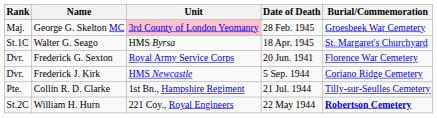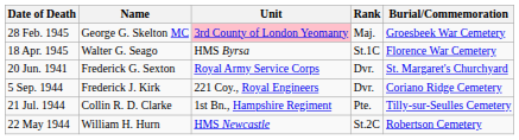columns swapped: Rank <-> Date of Death
Walter G. Seago | Burial/Commemoration: St. Margaret's Churchyard -> Florence War Cemetery
Frederick G. Sexton | Burial/Commemoration: Florence War Cemetery -> St. Margaret's Churchyard
Frederick J. Kirk | Unit: HMS Newcastle -> 221 Coy., Royal Engineers
William H. Hurn | Unit: 221 Coy., Royal Engineers -> HMS Newcastle
William H. Hurn | Burial/Commemoration: bold -> normal
